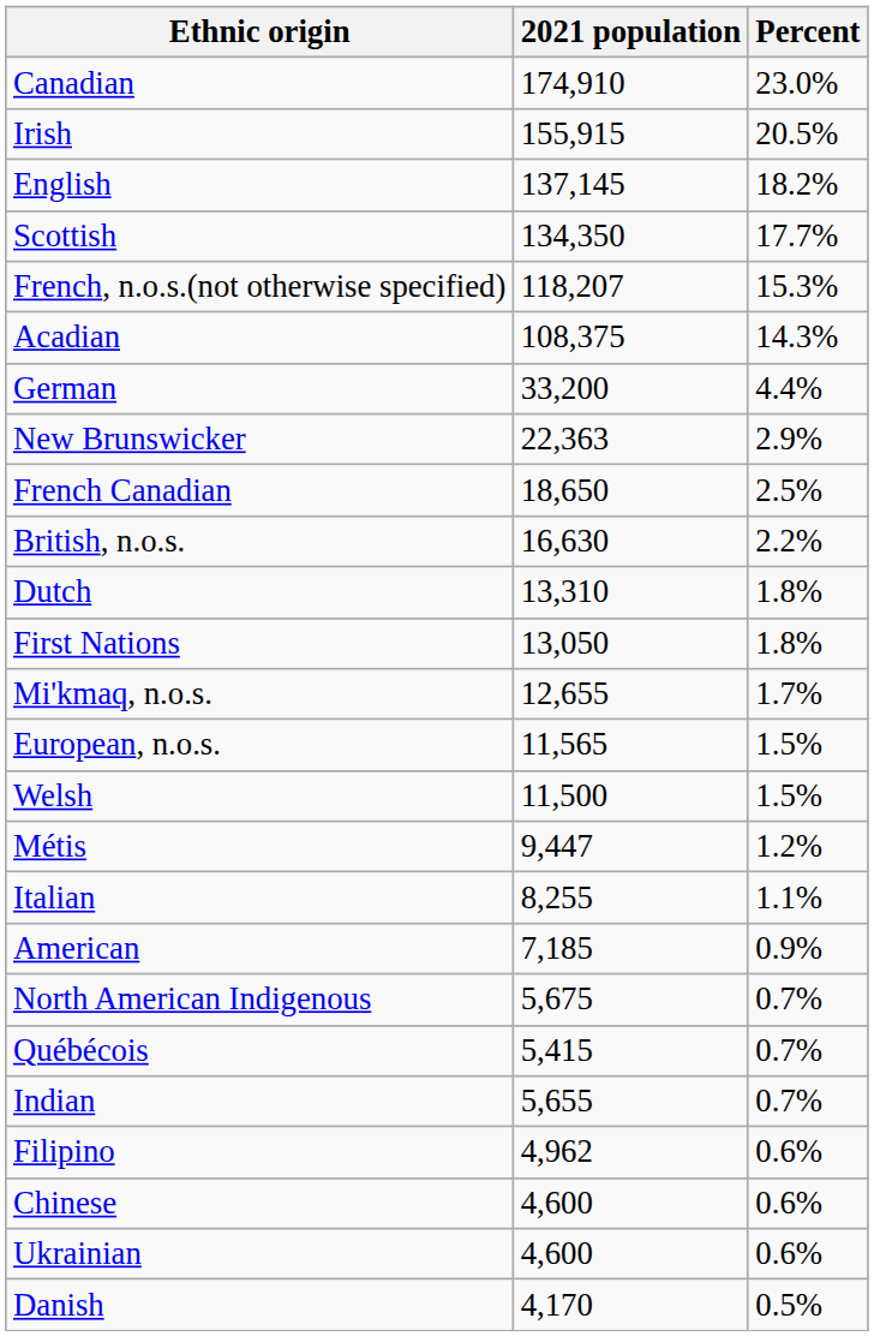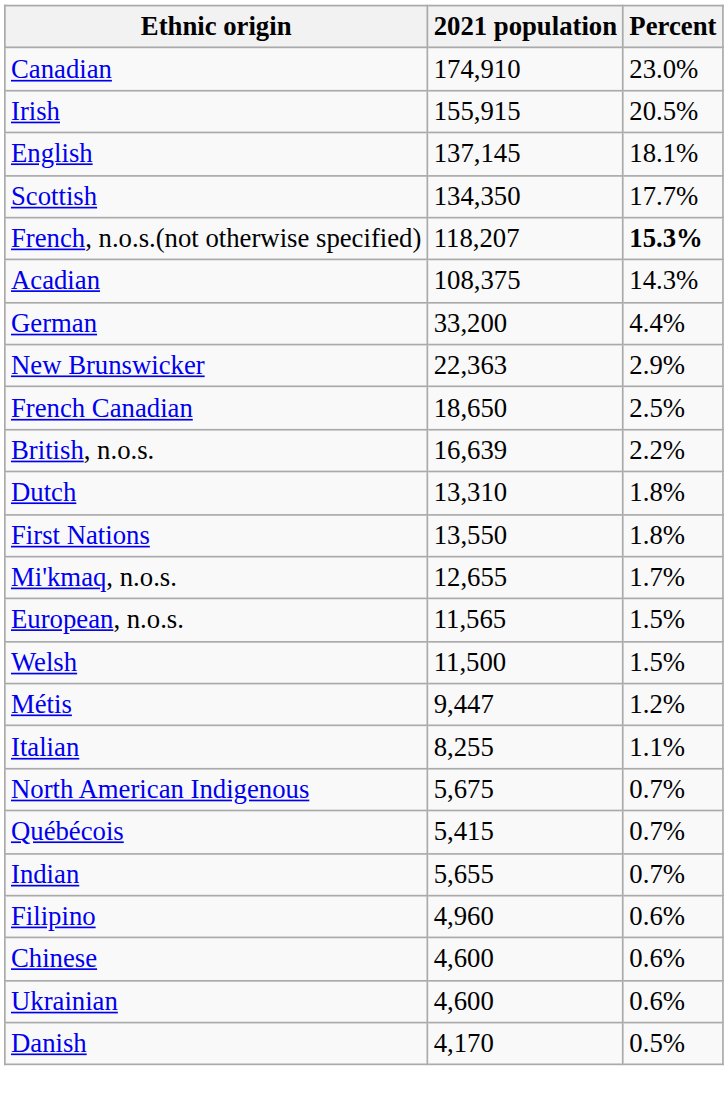English | Percent: 18.2% -> 18.1%
French, n.o.s.(not otherwise specified) | Percent: normal -> bold
British, n.o.s. | 2021 population: 16,630 -> 16,639
First Nations | 2021 population: 13,050 -> 13,550
- row: American | 7,185 | 0.9%
Filipino | 2021 population: 4,962 -> 4,960
